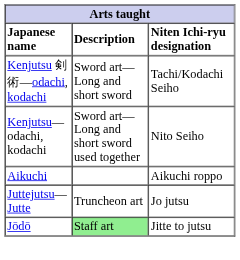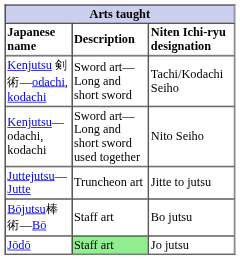- row: Aikuchi | Aikuchi roppo
Juttejutsu—Jutte | Niten Ichi-ryu designation: Jo jutsu -> Jitte to jutsu
+ row: Bōjutsu棒術—Bō | Staff art | Bo jutsu
Jōdō | Niten Ichi-ryu designation: Jitte to jutsu -> Jo jutsu
